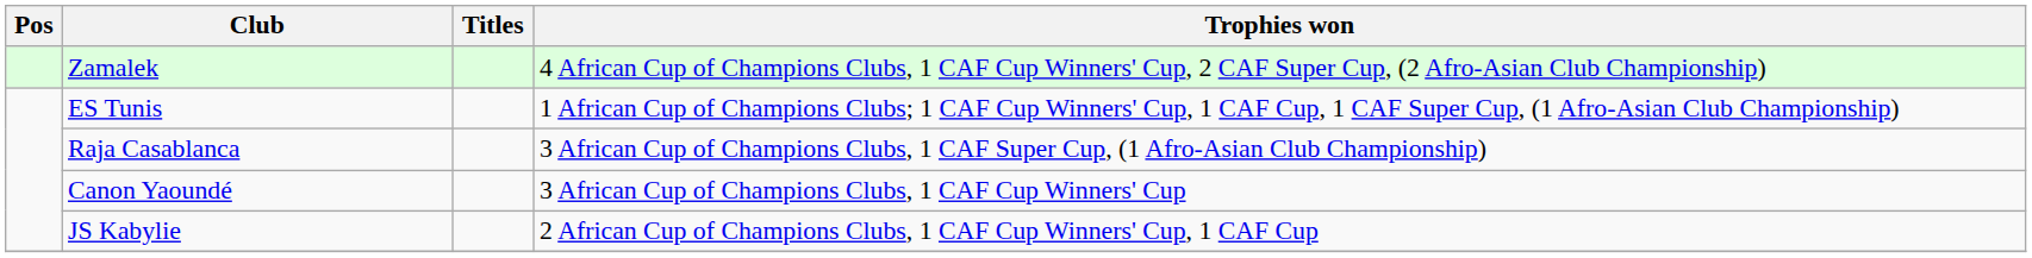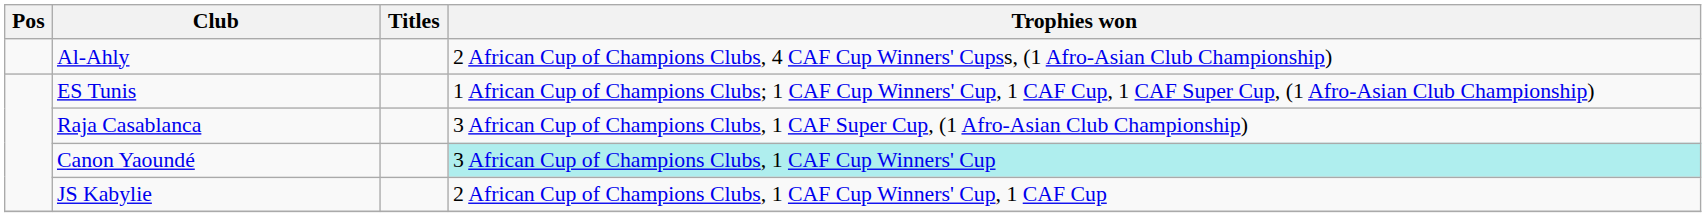- row: Zamalek | 4 African Cup of Champions Clubs, 1 CAF Cup Winners' Cup, 2 CAF Super Cup, (2 Afro-Asian Club Championship)
+ row: Al-Ahly | 2 African Cup of Champions Clubs, 4 CAF Cup Winners' Cupss, (1 Afro-Asian Club Championship)
Canon Yaoundé | Trophies won: no background -> paleturquoise background
